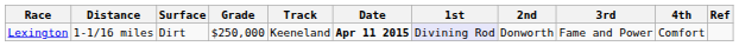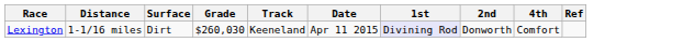- column: 3rd | Fame and Power
Lexington | Grade: $250,000 -> $260,030
Lexington | Date: bold -> normal
